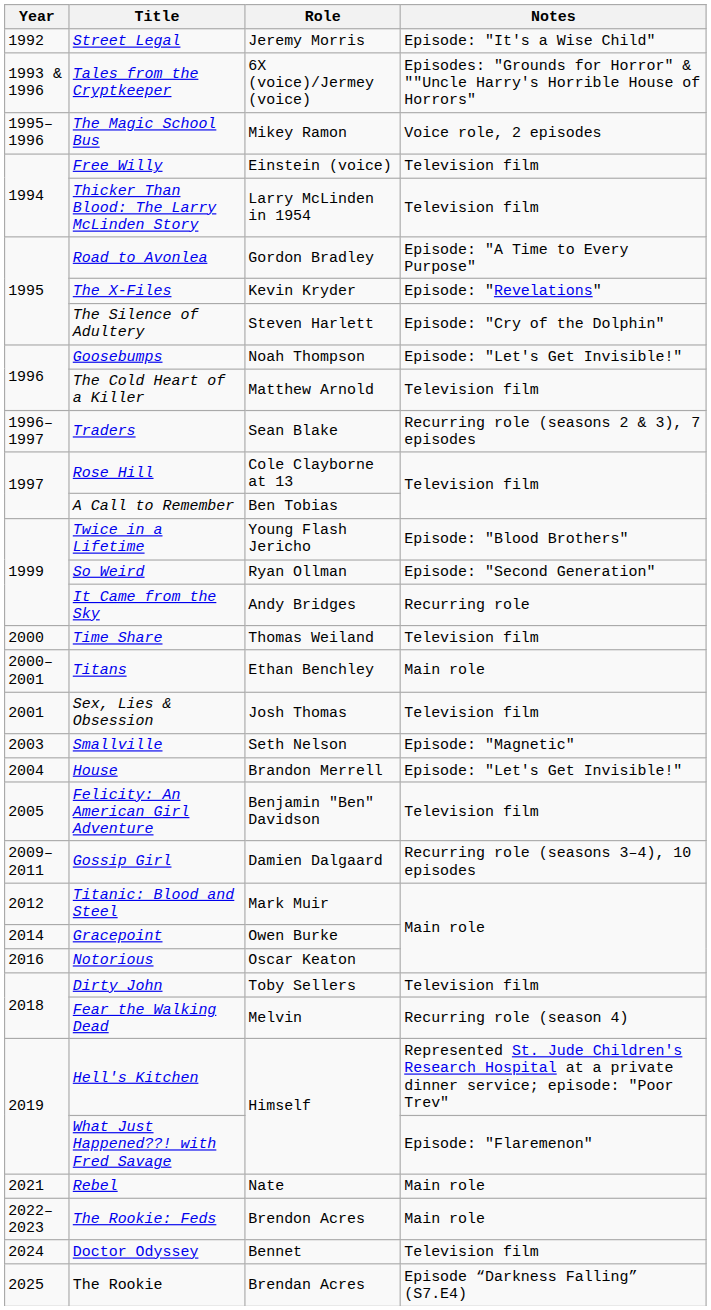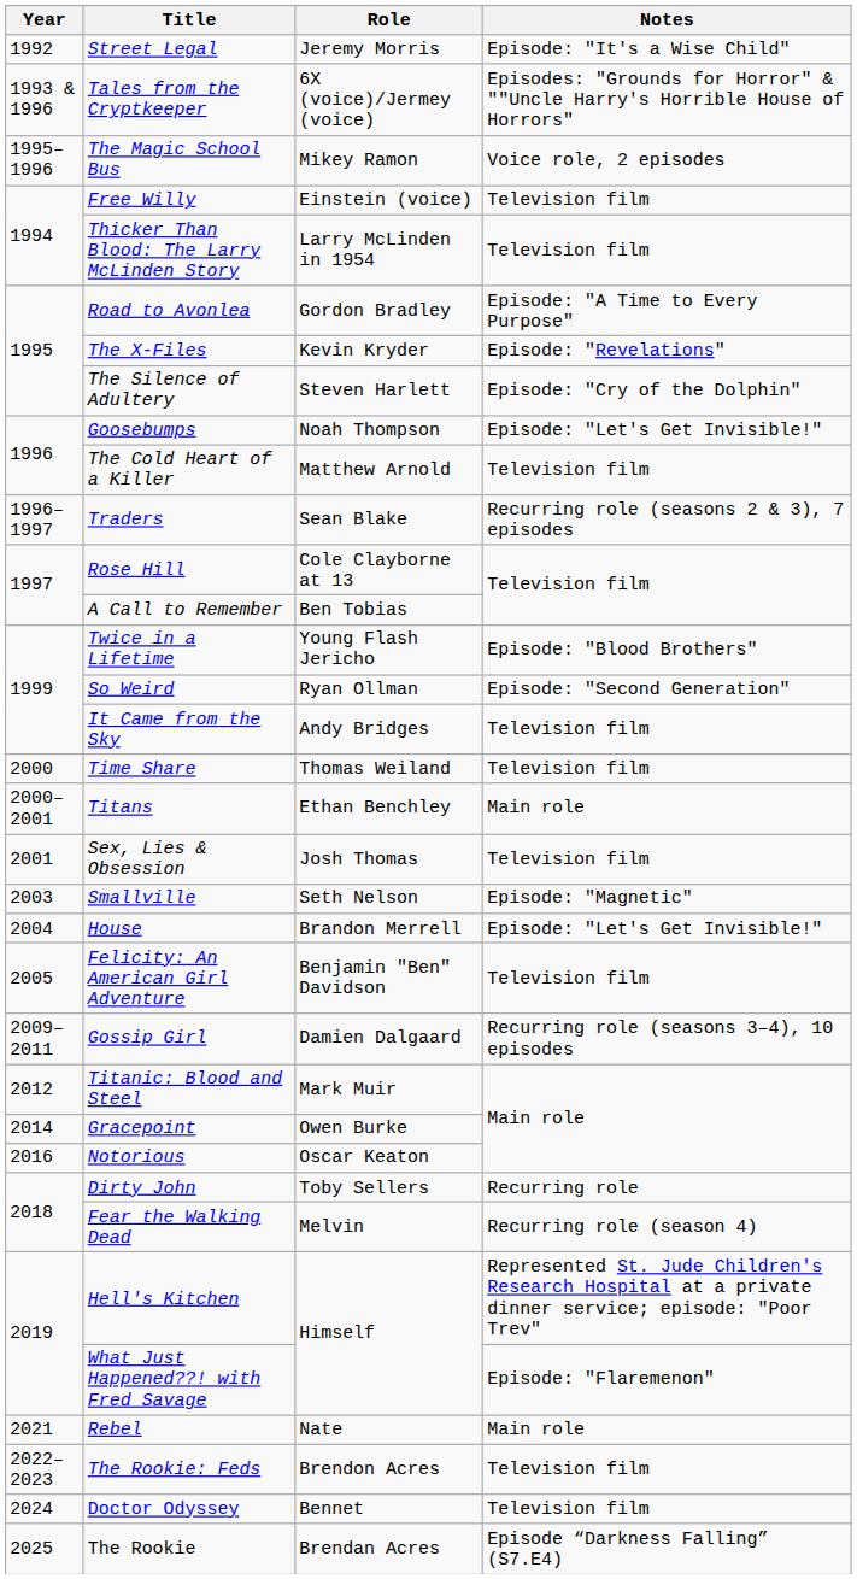It Came from the Sky | Notes: Recurring role -> Television film
Dirty John | Notes: Television film -> Recurring role
The Rookie: Feds | Notes: Main role -> Television film
